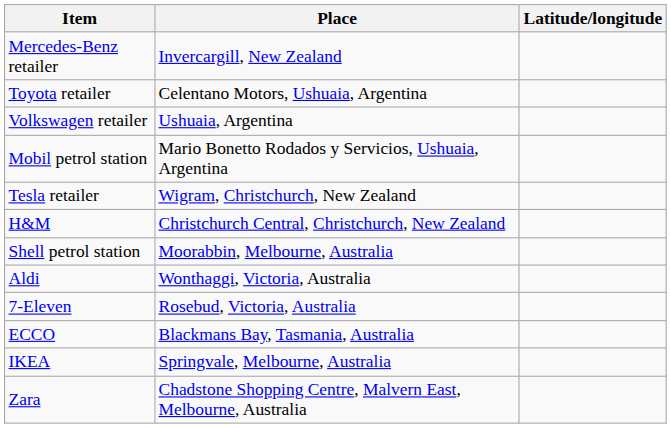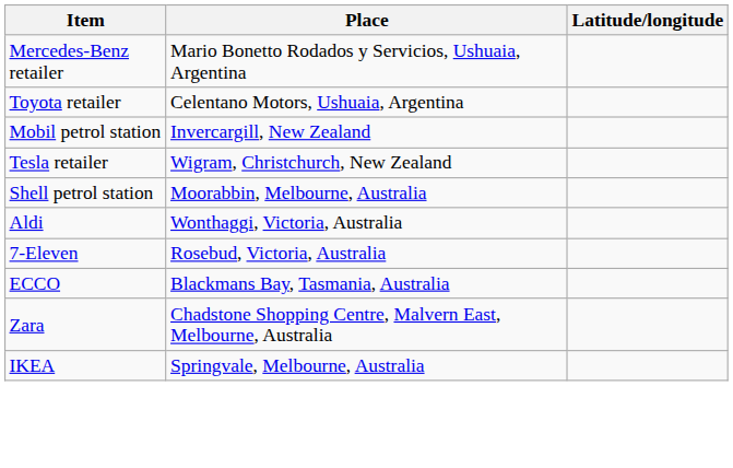Mercedes-Benz retailer | Place: Invercargill, New Zealand -> Mario Bonetto Rodados y Servicios, Ushuaia, Argentina
- row: Volkswagen retailer | Ushuaia, Argentina
Mobil petrol station | Place: Mario Bonetto Rodados y Servicios, Ushuaia, Argentina -> Invercargill, New Zealand
- row: H&M | Christchurch Central, Christchurch, New Zealand
rows swapped: IKEA <-> Zara
